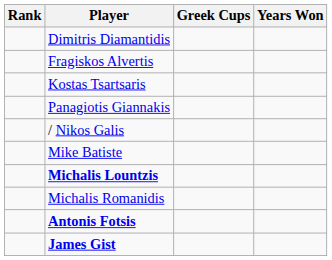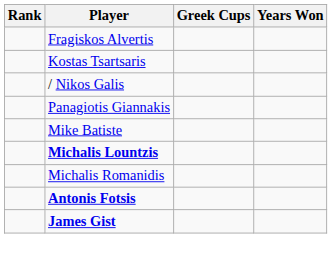- row: Dimitris Diamantidis
rows swapped: / Nikos Galis <-> Panagiotis Giannakis
